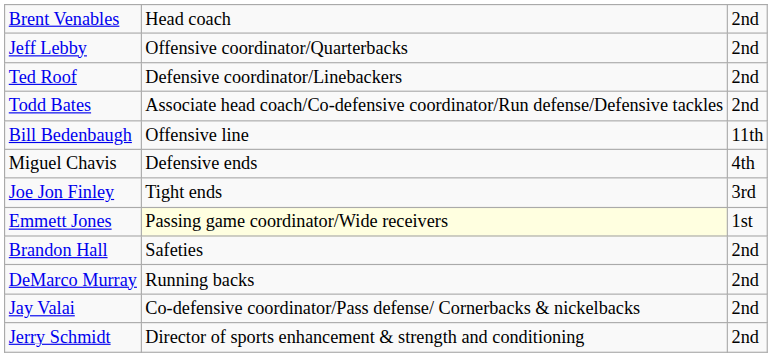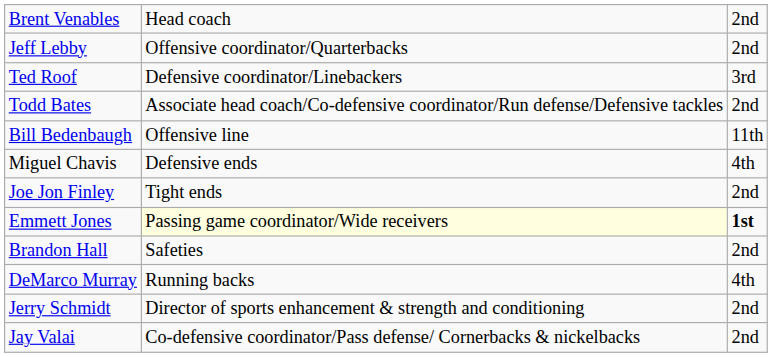Ted Roof | column 3: 2nd -> 3rd
Joe Jon Finley | column 3: 3rd -> 2nd
Emmett Jones | column 3: normal -> bold
DeMarco Murray | column 3: 2nd -> 4th
rows swapped: Jay Valai <-> Jerry Schmidt
